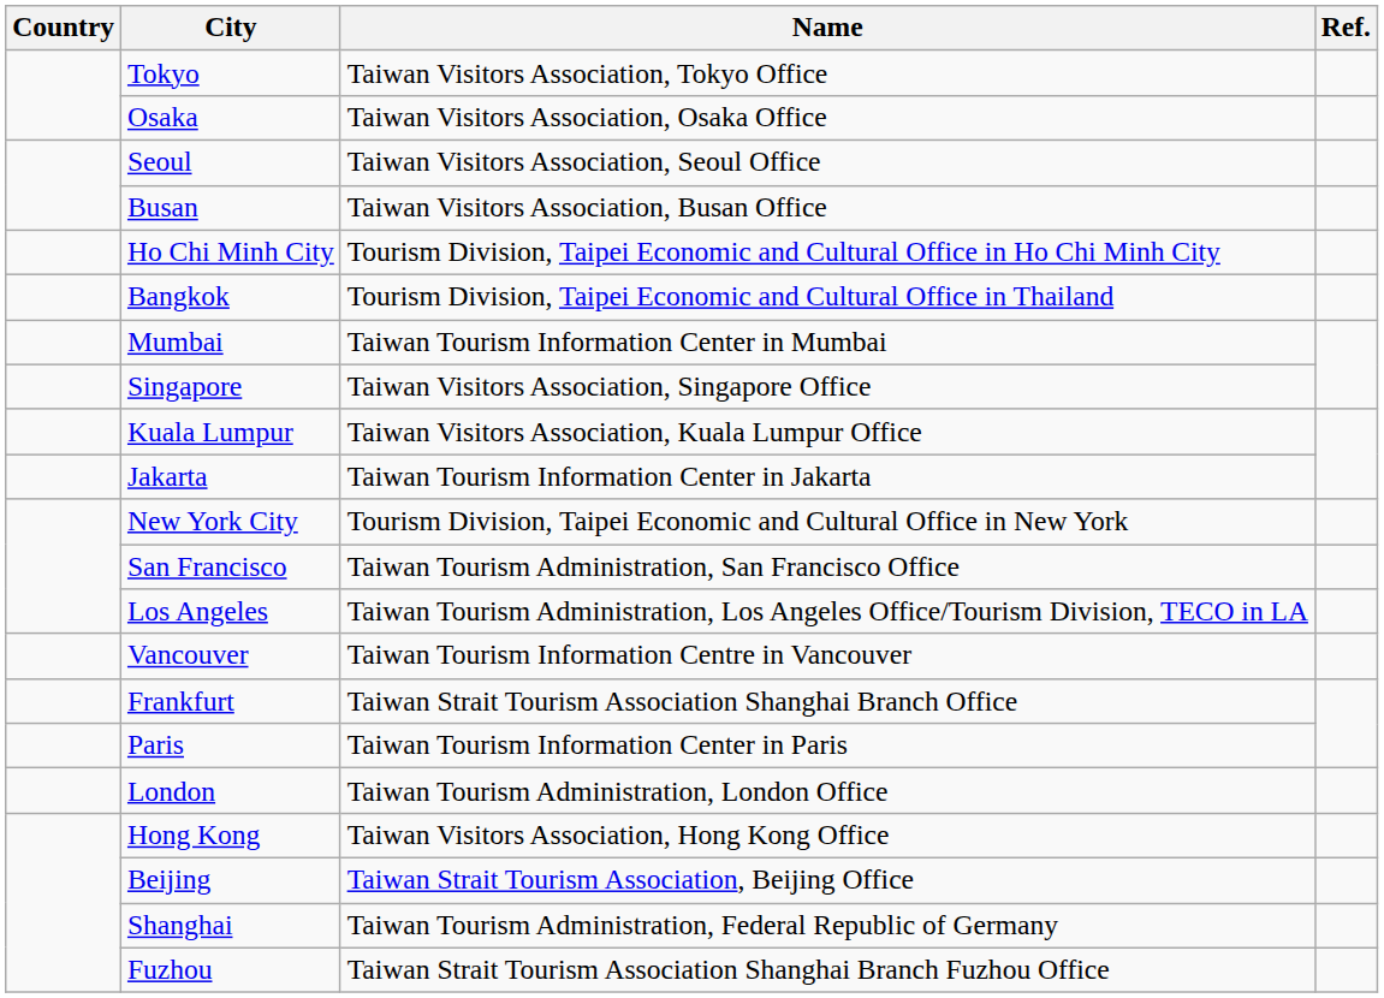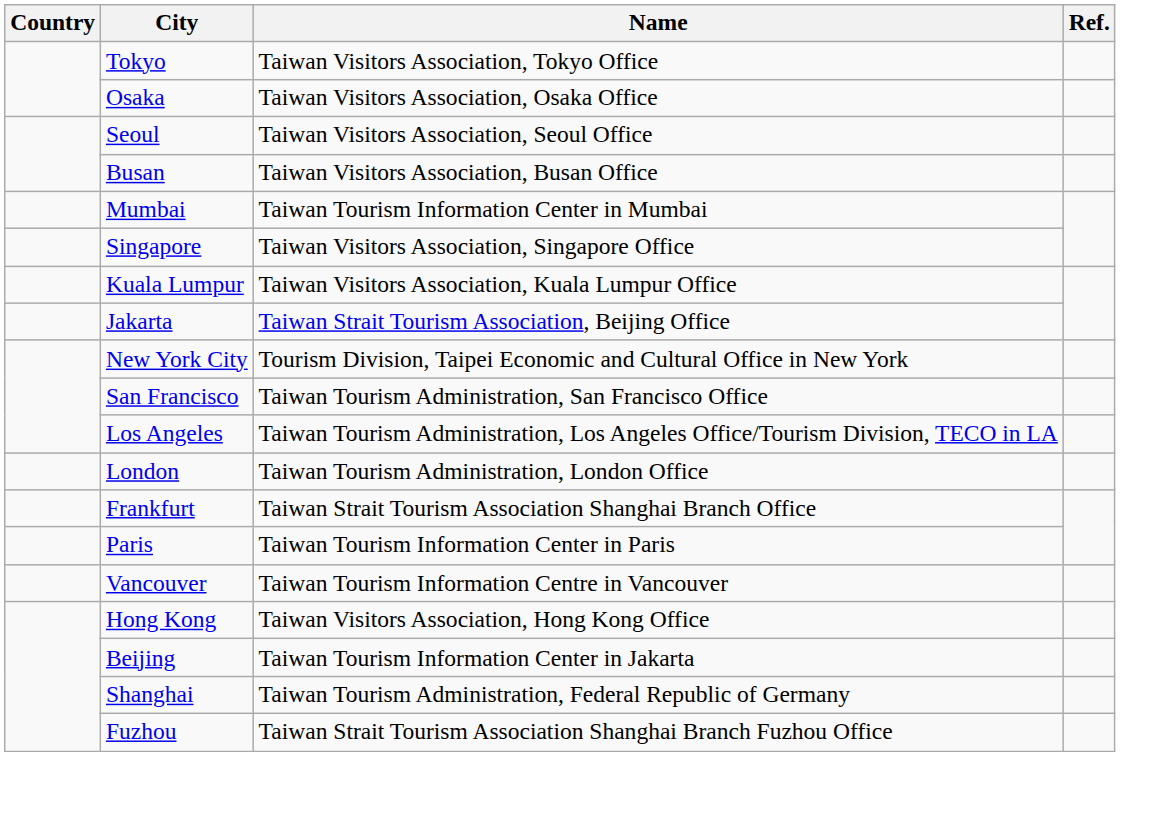- row: Ho Chi Minh City | Tourism Division, Taipei Economic and Cultural Office in Ho Chi Minh City
- row: Bangkok | Tourism Division, Taipei Economic and Cultural Office in Thailand
Jakarta | Name: Taiwan Tourism Information Center in Jakarta -> Taiwan Strait Tourism Association, Beijing Office
rows swapped: Vancouver <-> London
Beijing | Name: Taiwan Strait Tourism Association, Beijing Office -> Taiwan Tourism Information Center in Jakarta
